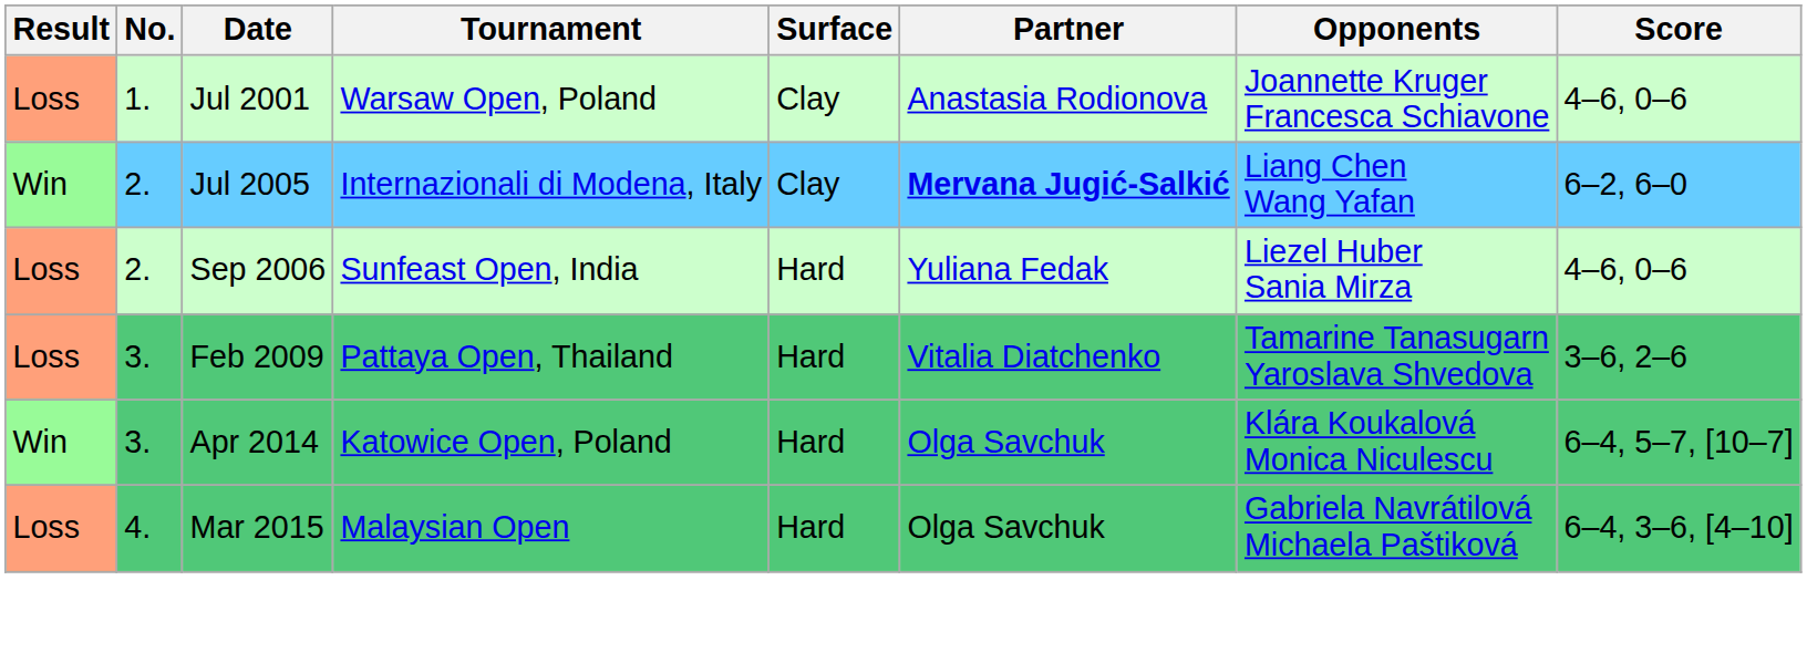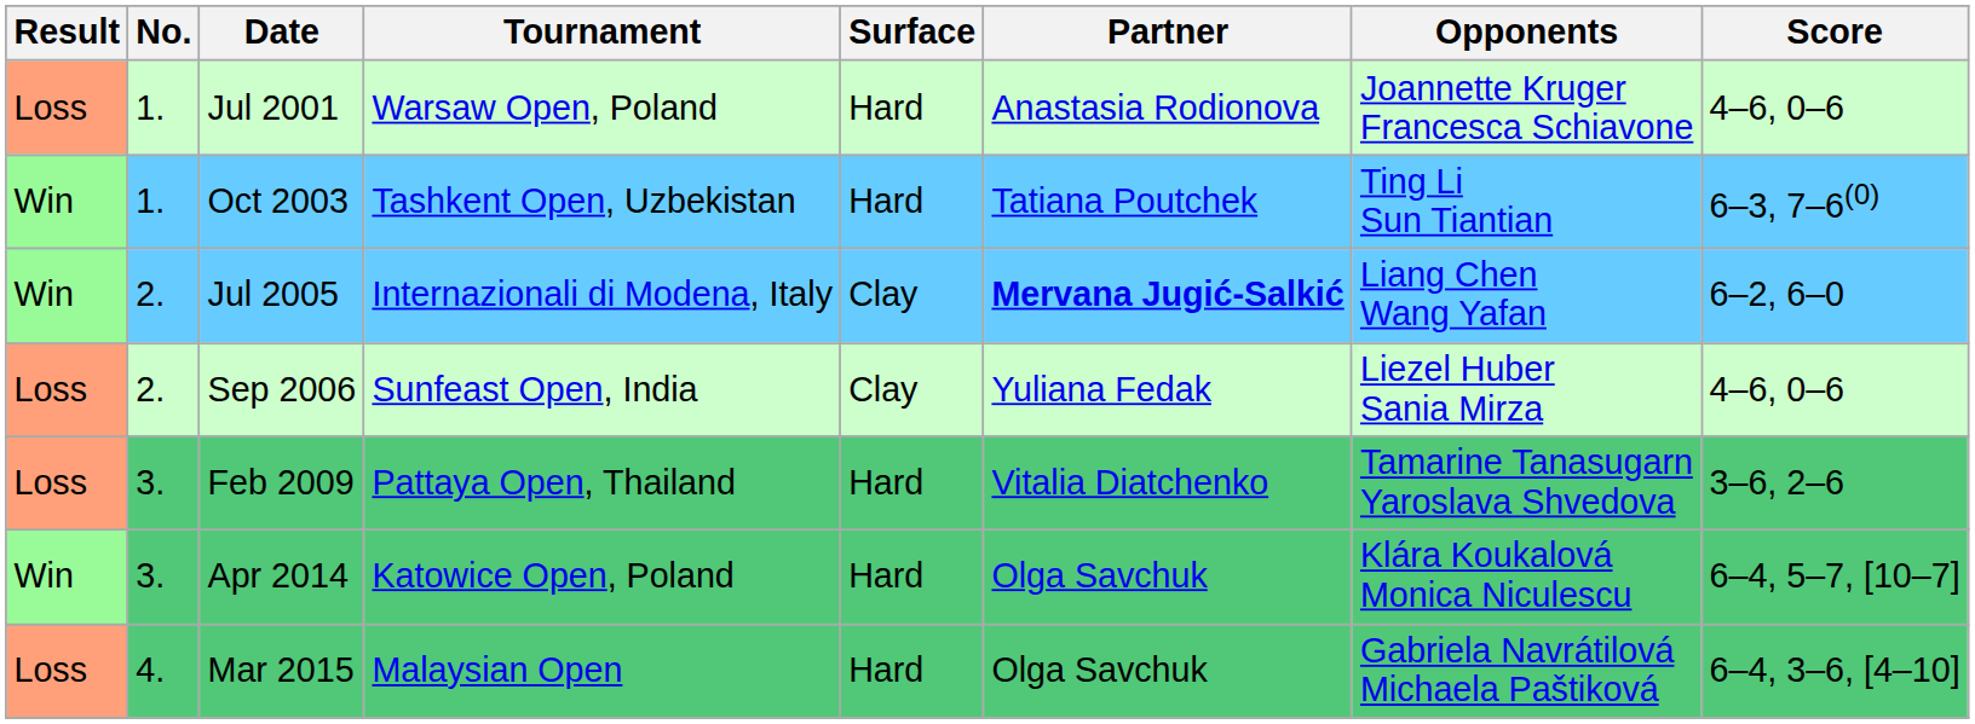Jul 2001 | Surface: Clay -> Hard
+ row: Win | 1. | Oct 2003 | Tashkent Open, Uzbekistan | Hard | Tatiana Poutchek | Ting Li Sun Tiantian | 6–3, 7–6(0)
Sep 2006 | Surface: Hard -> Clay
